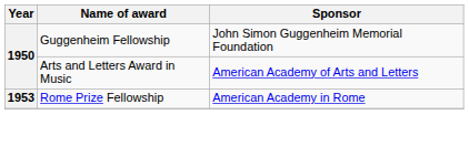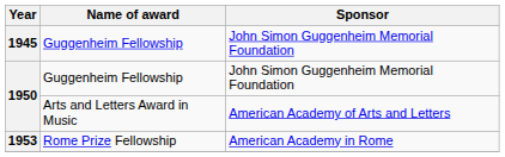+ row: 1945 | Guggenheim Fellowship | John Simon Guggenheim Memorial Foundation
